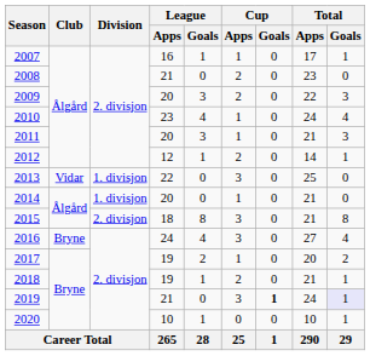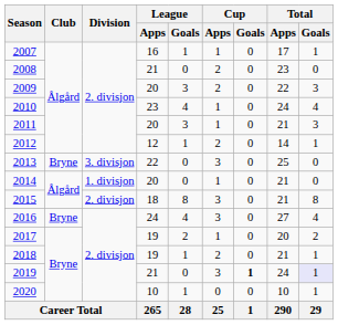2013 | Club: Vidar -> Bryne
2013 | Division: 1. divisjon -> 3. divisjon
